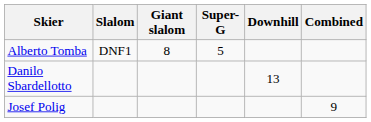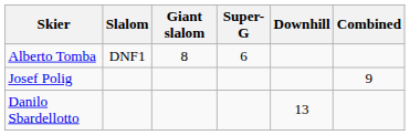Alberto Tomba | Super-G: 5 -> 6
rows swapped: Danilo Sbardellotto <-> Josef Polig
